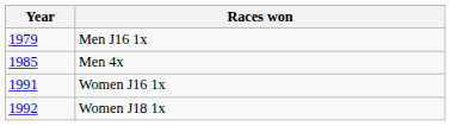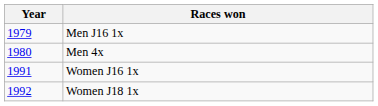Men 4x | Year: 1985 -> 1980
